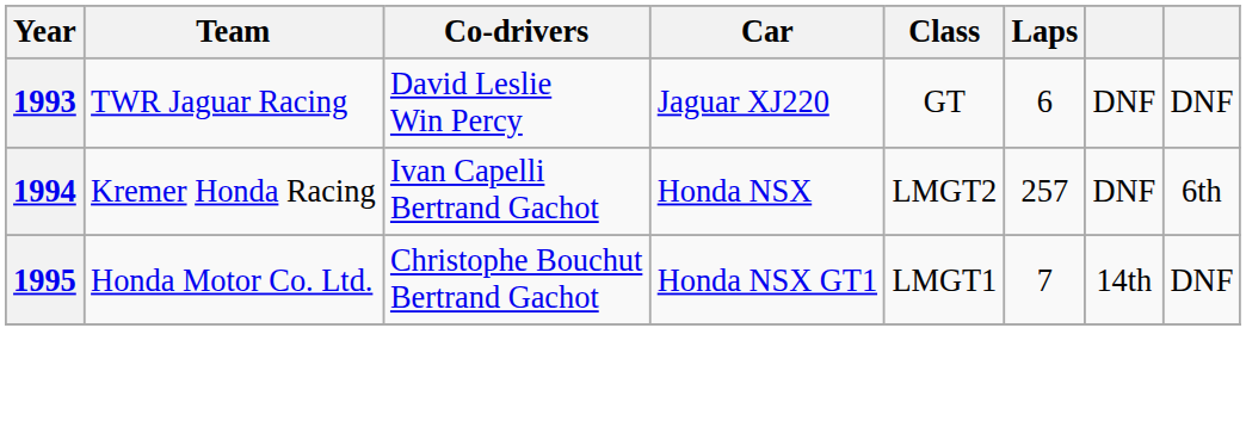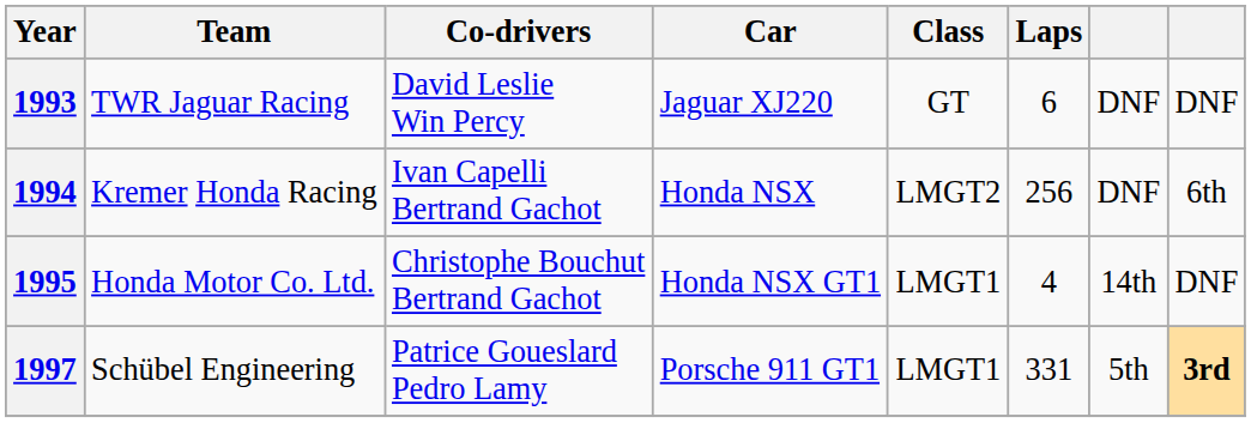1994 | Laps: 257 -> 256
1995 | Laps: 7 -> 4
+ row: 1997 | Schübel Engineering | Patrice Goueslard Pedro Lamy | Porsche 911 GT1 | LMGT1 | 331 | 5th | 3rd
